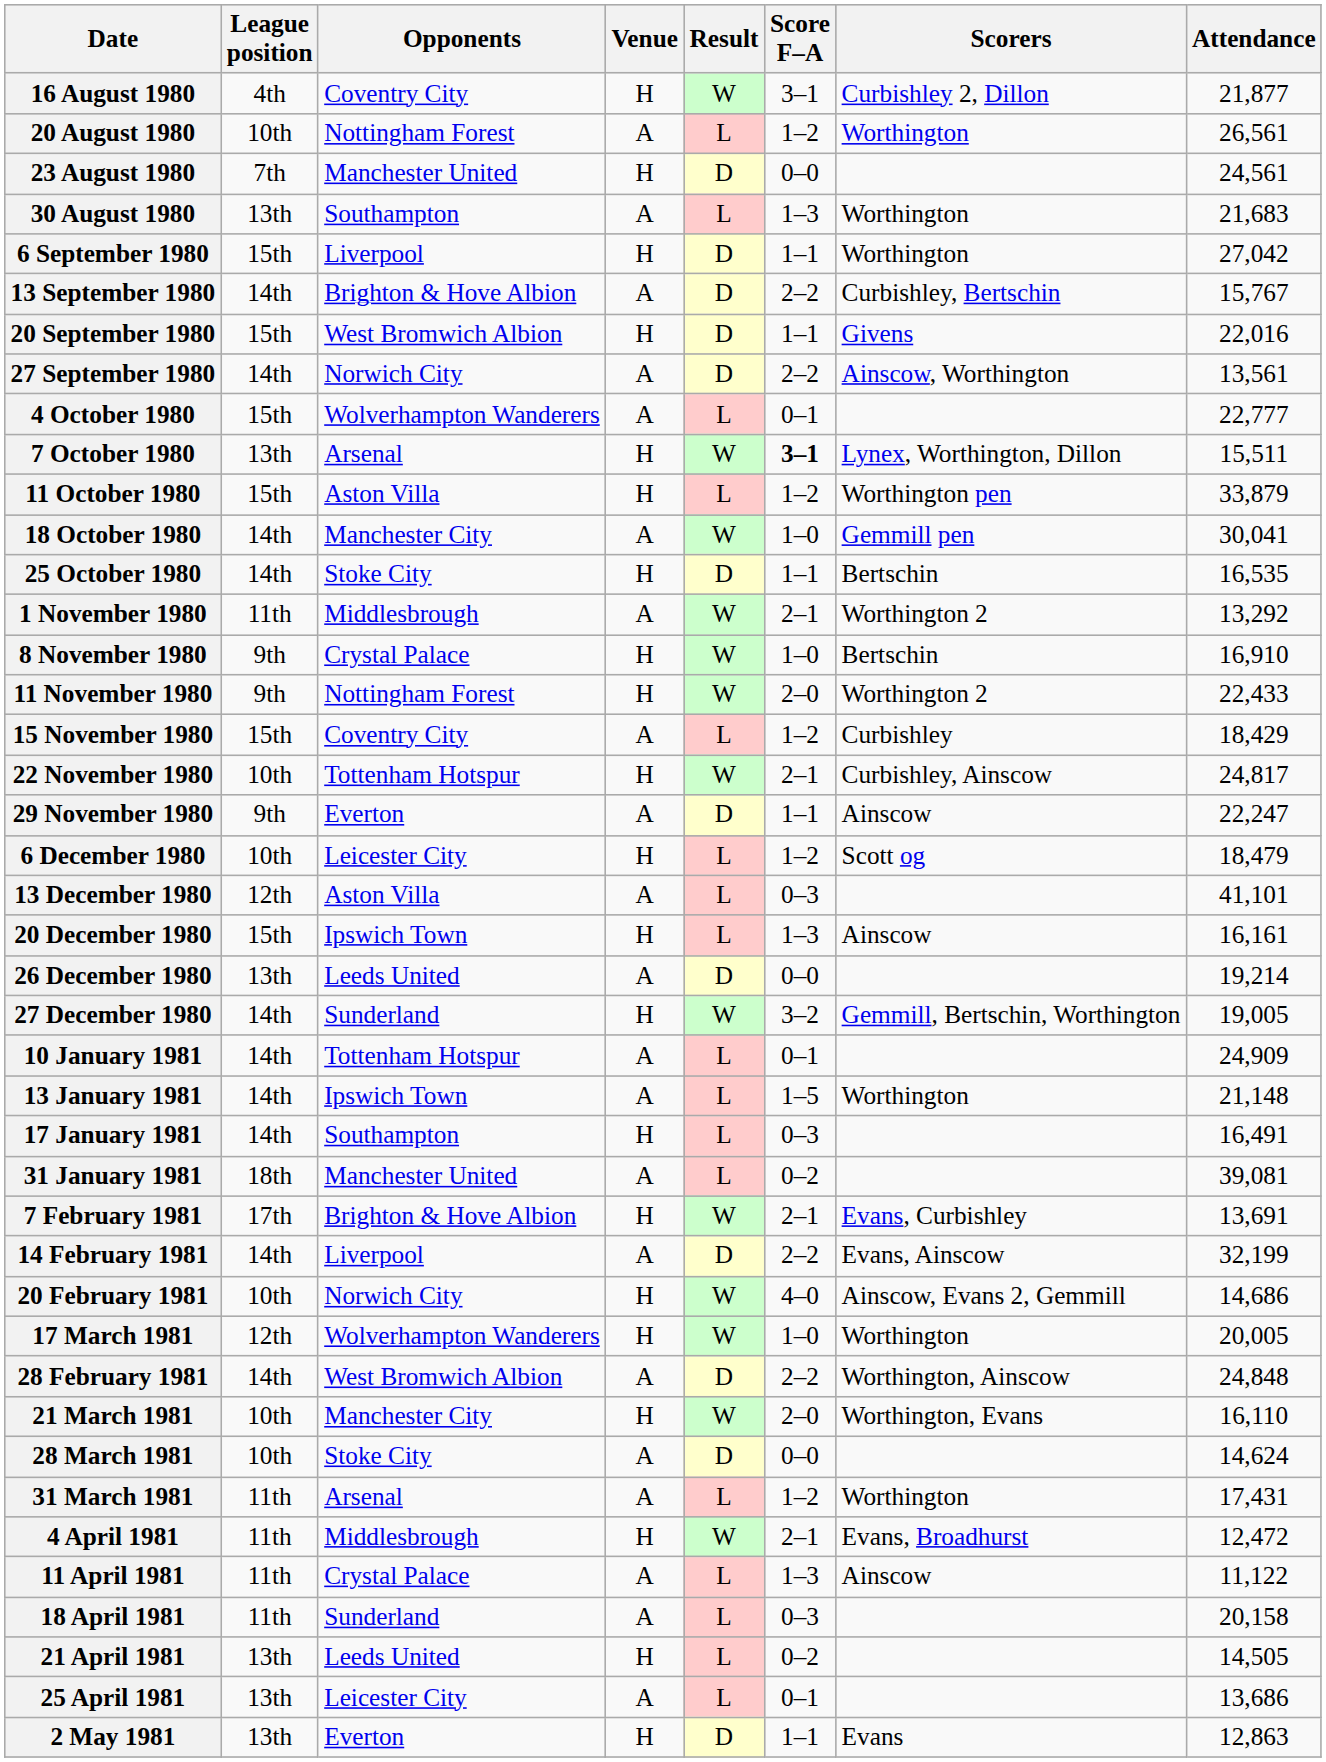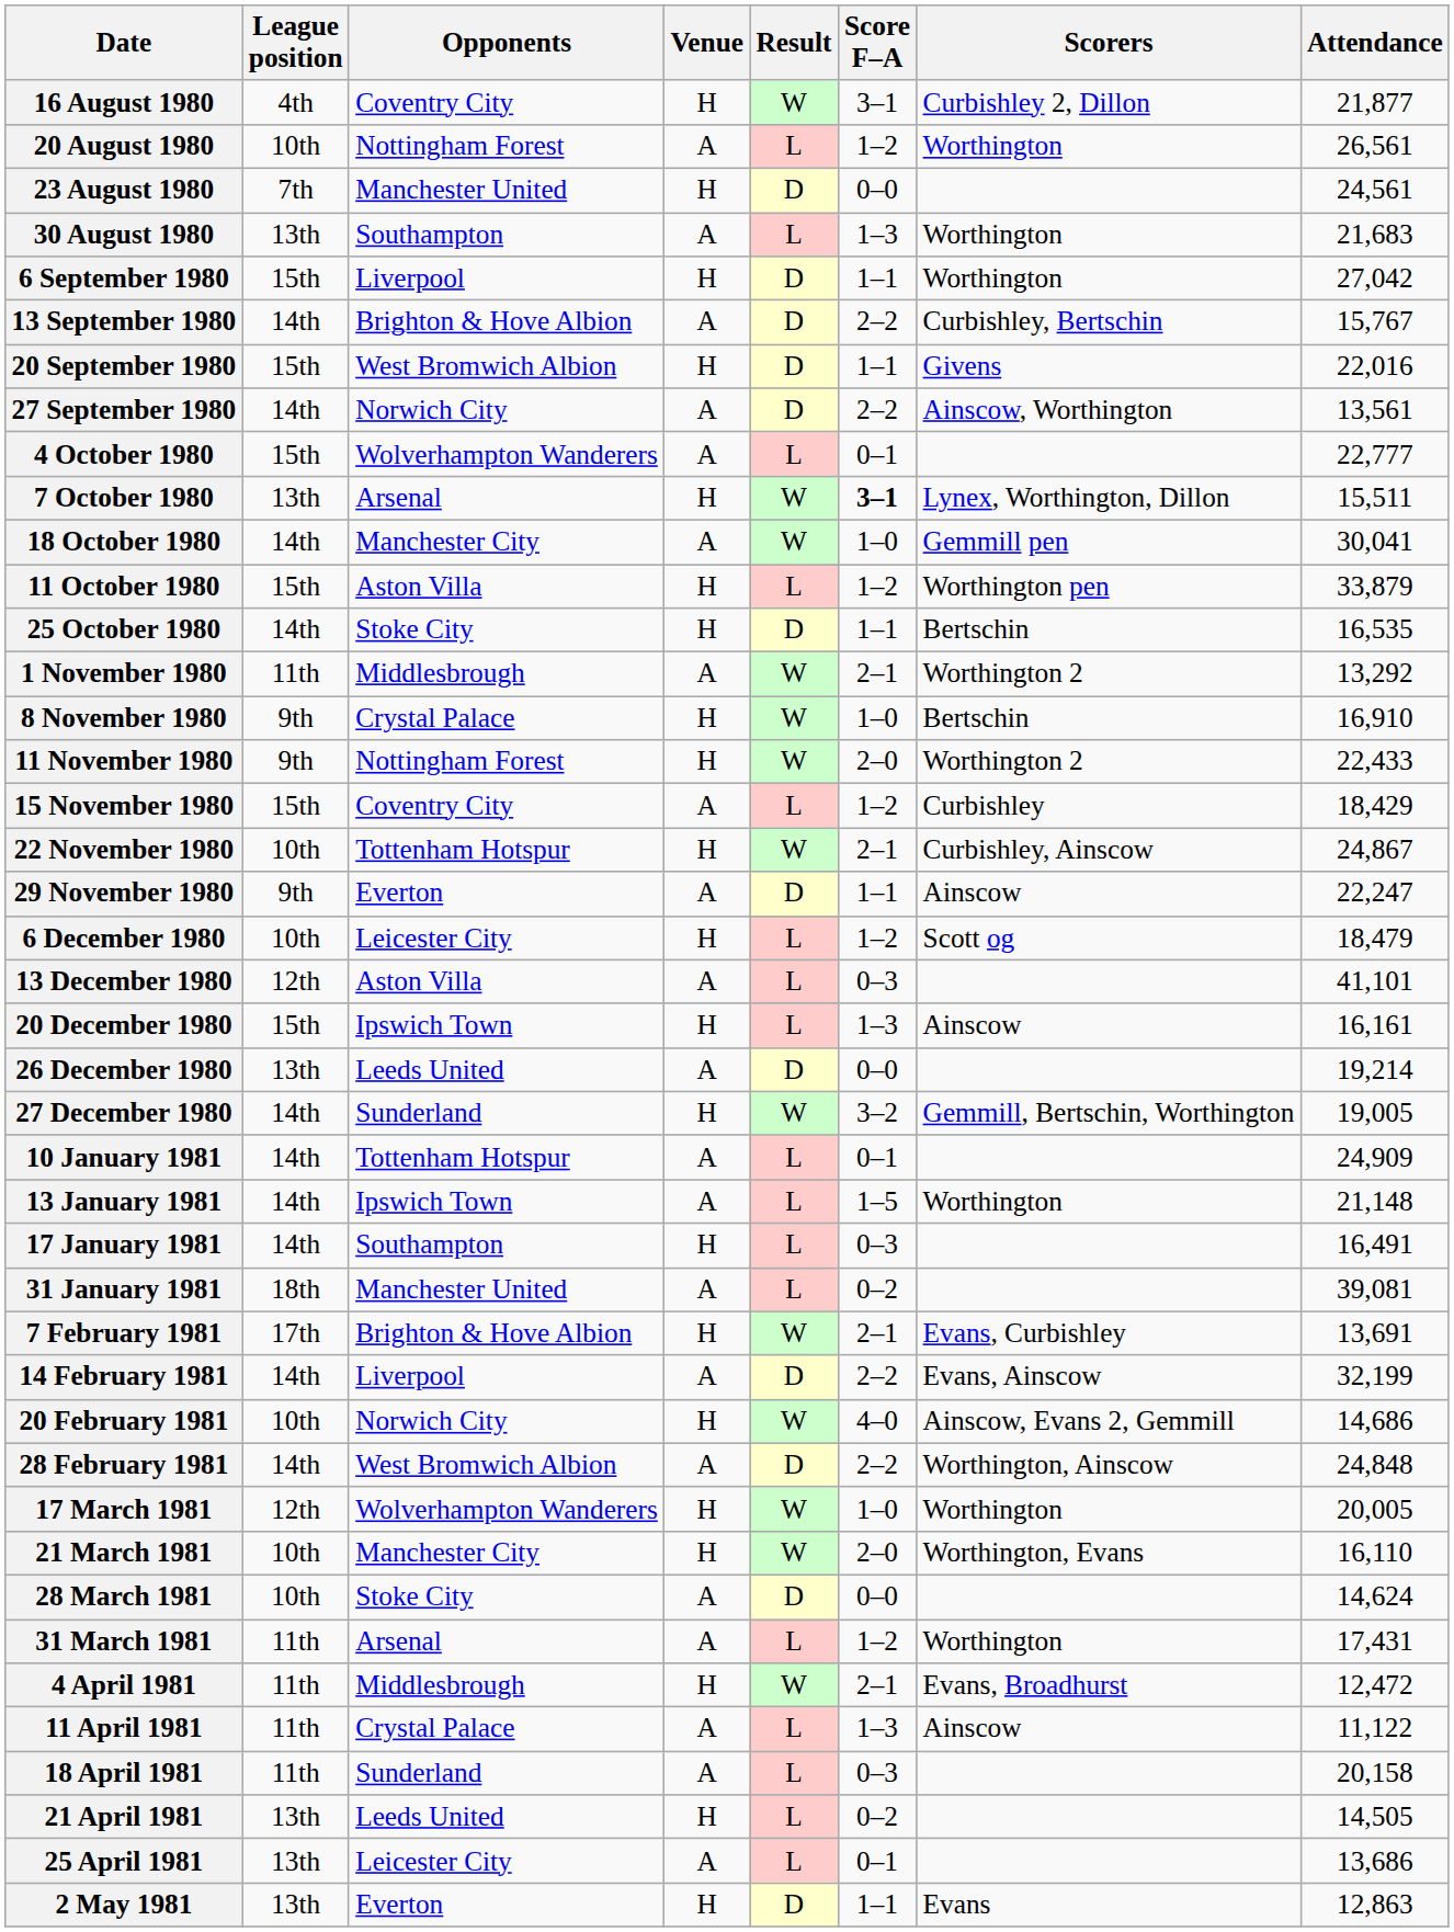rows swapped: 11 October 1980 <-> 18 October 1980
22 November 1980 | Attendance: 24,817 -> 24,867
rows swapped: 28 February 1981 <-> 17 March 1981
